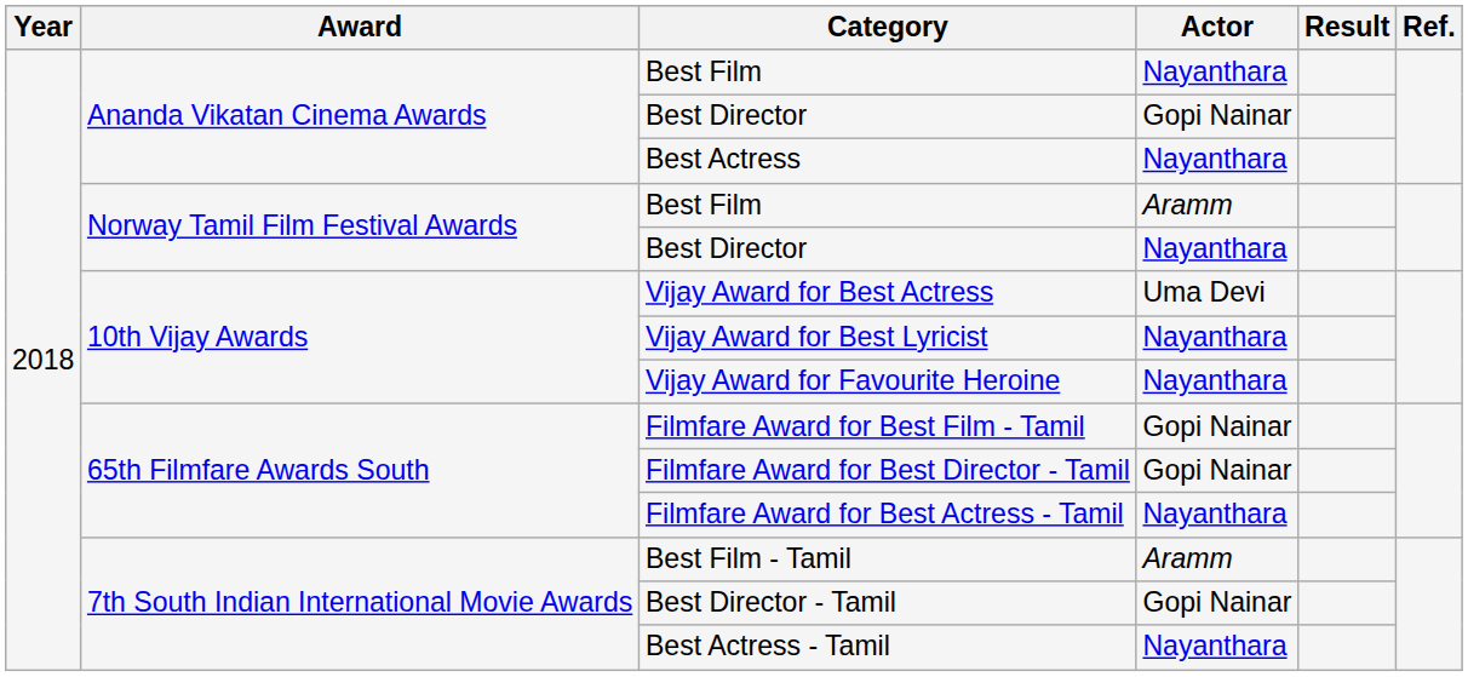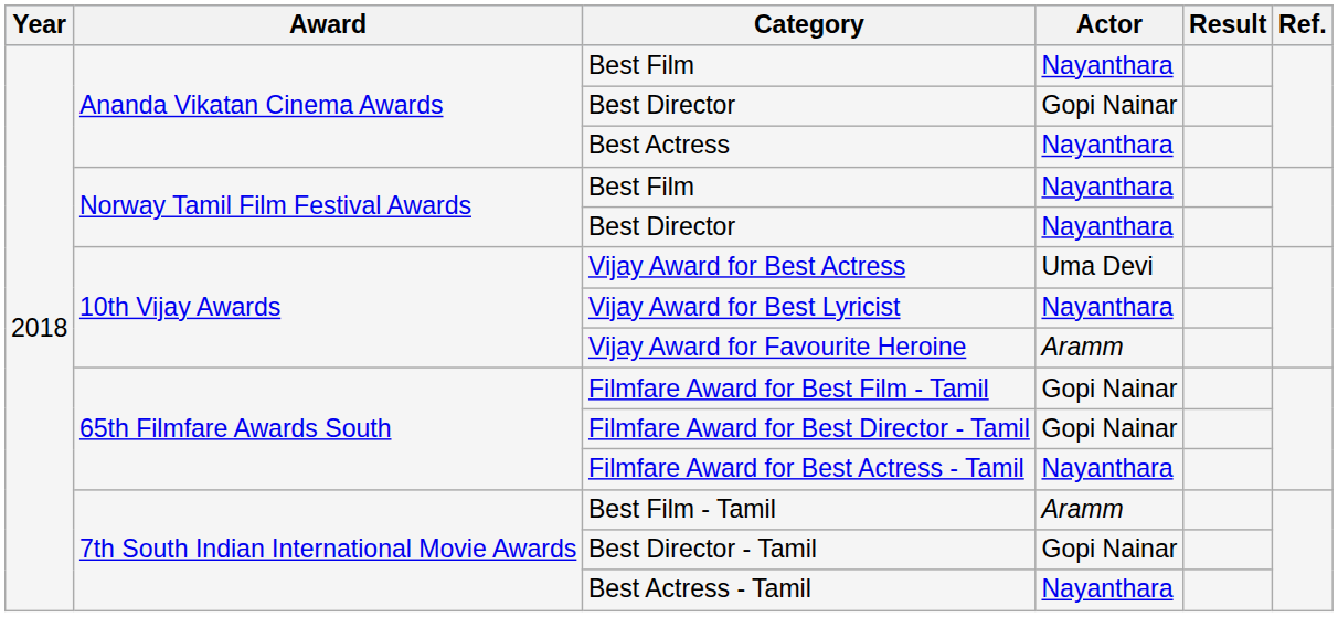Norway Tamil Film Festival Awards / Best Film | Actor: Aramm -> Nayanthara
Vijay Award for Favourite Heroine | Actor: Nayanthara -> Aramm
